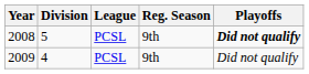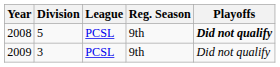2009 | Division: 4 -> 3
